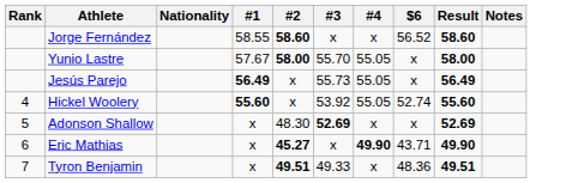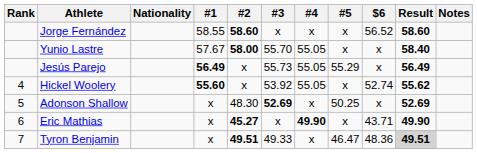+ column: #5 | x | x | 55.29 | x | 50.25 | x | 46.47
Yunio Lastre | Result: 58.00 -> 58.40
Hickel Woolery | Result: 55.60 -> 55.62
Tyron Benjamin | Result: no background -> lightgrey background
